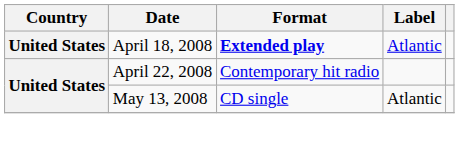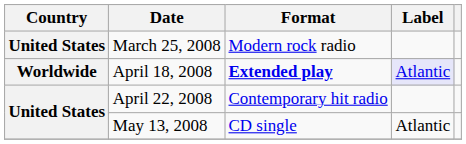+ row: United States | March 25, 2008 | Modern rock radio
April 18, 2008 | Country: United States -> Worldwide
April 18, 2008 | Label: no background -> lavender background
